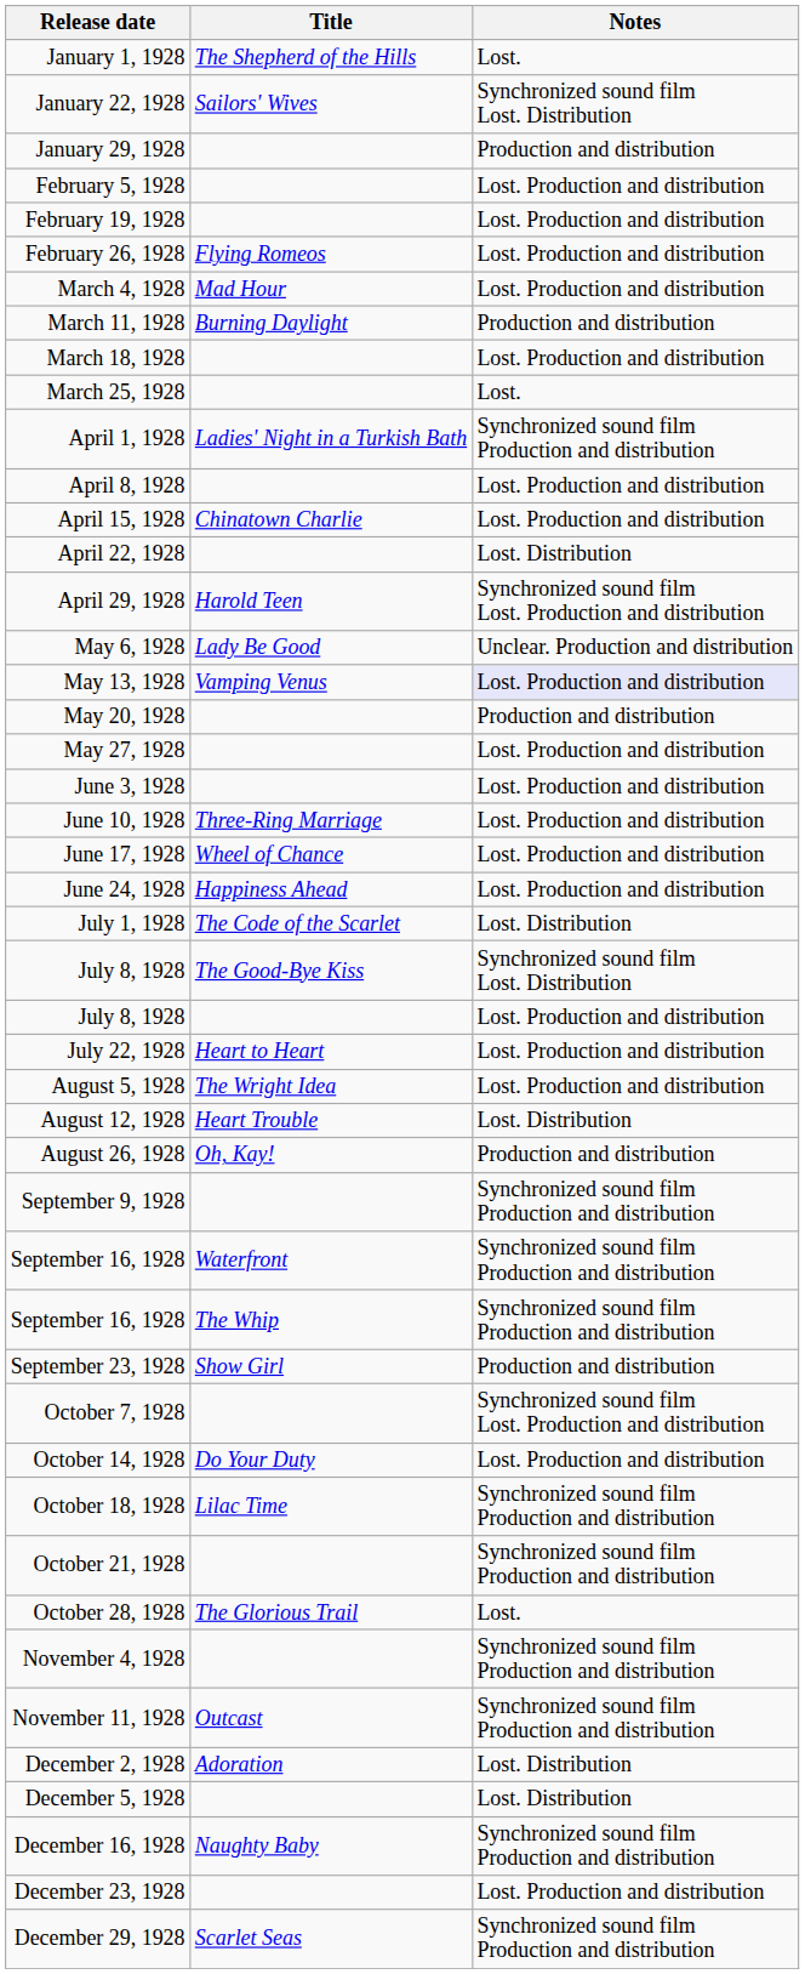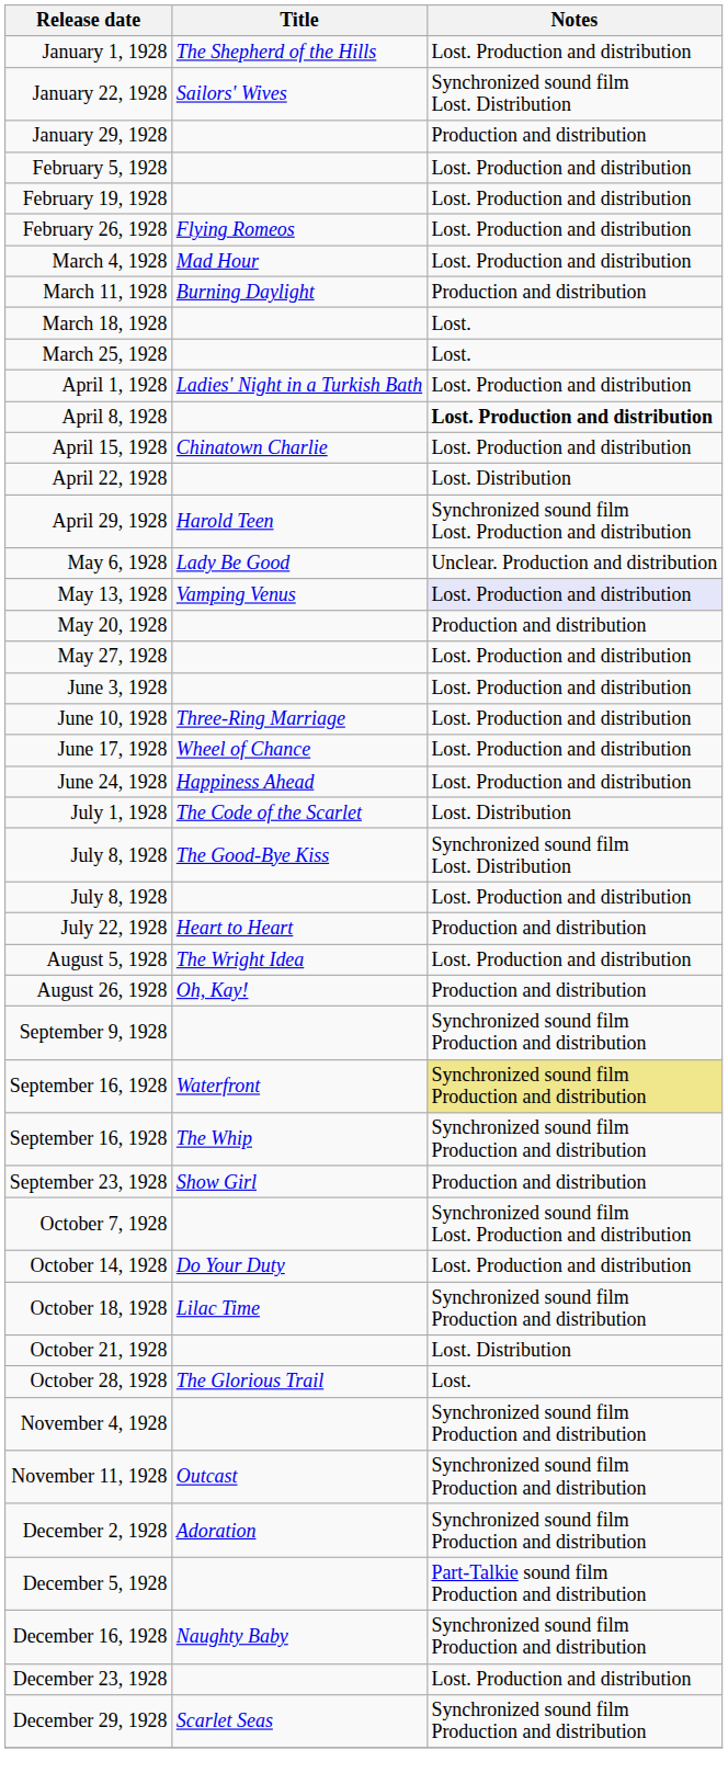January 1, 1928 | Notes: Lost. -> Lost. Production and distribution
March 18, 1928 | Notes: Lost. Production and distribution -> Lost.
April 1, 1928 | Notes: Synchronized sound film Production and distribution -> Lost. Production and distribution
April 8, 1928 | Notes: normal -> bold
July 22, 1928 | Notes: Lost. Production and distribution -> Production and distribution
- row: August 12, 1928 | Heart Trouble | Lost. Distribution
September 16, 1928 / Waterfront | Notes: no background -> khaki background
October 21, 1928 | Notes: Synchronized sound film Production and distribution -> Lost. Distribution
December 2, 1928 | Notes: Lost. Distribution -> Synchronized sound film Production and distribution
December 5, 1928 | Notes: Lost. Distribution -> Part-Talkie sound film Production and distribution
